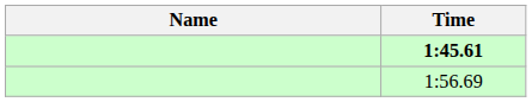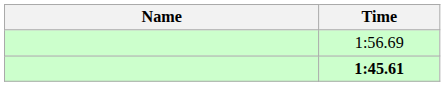rows swapped: 1:45.61 <-> 1:56.69
